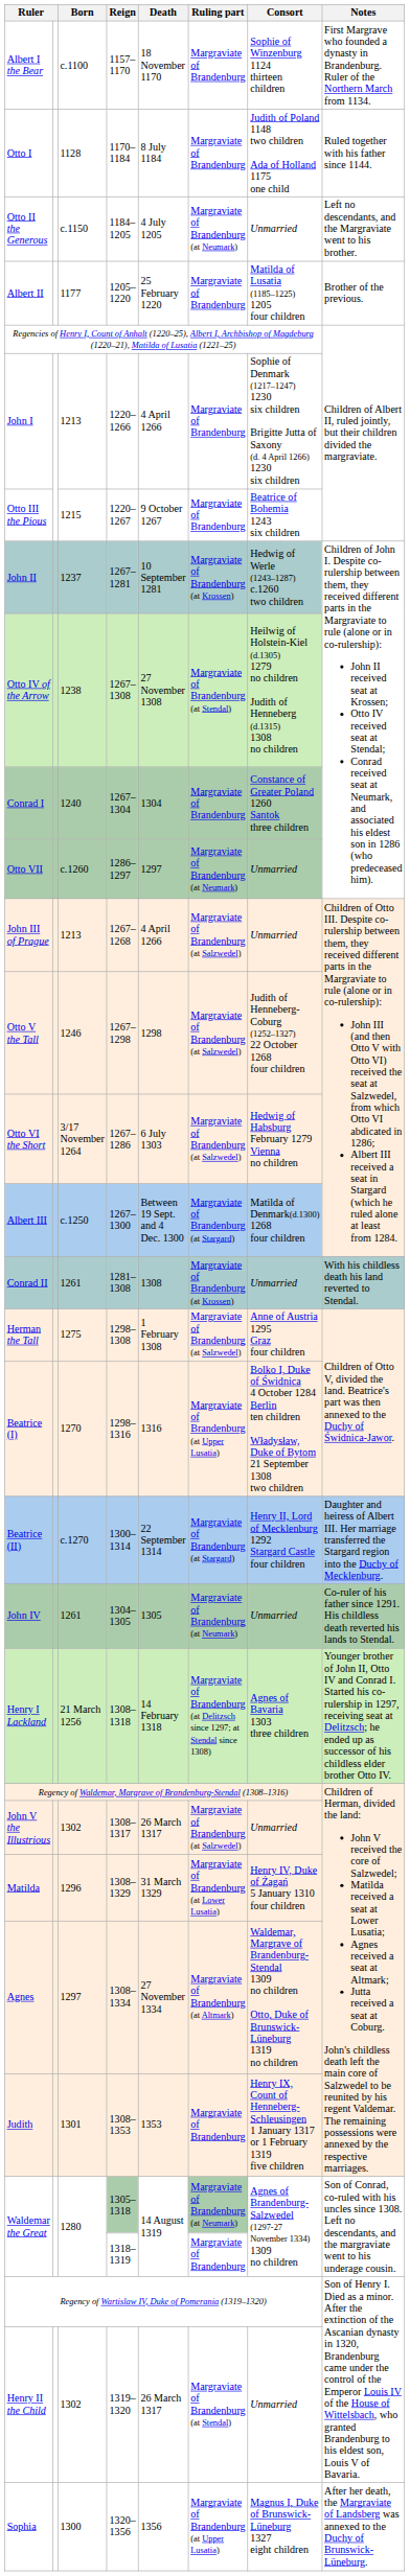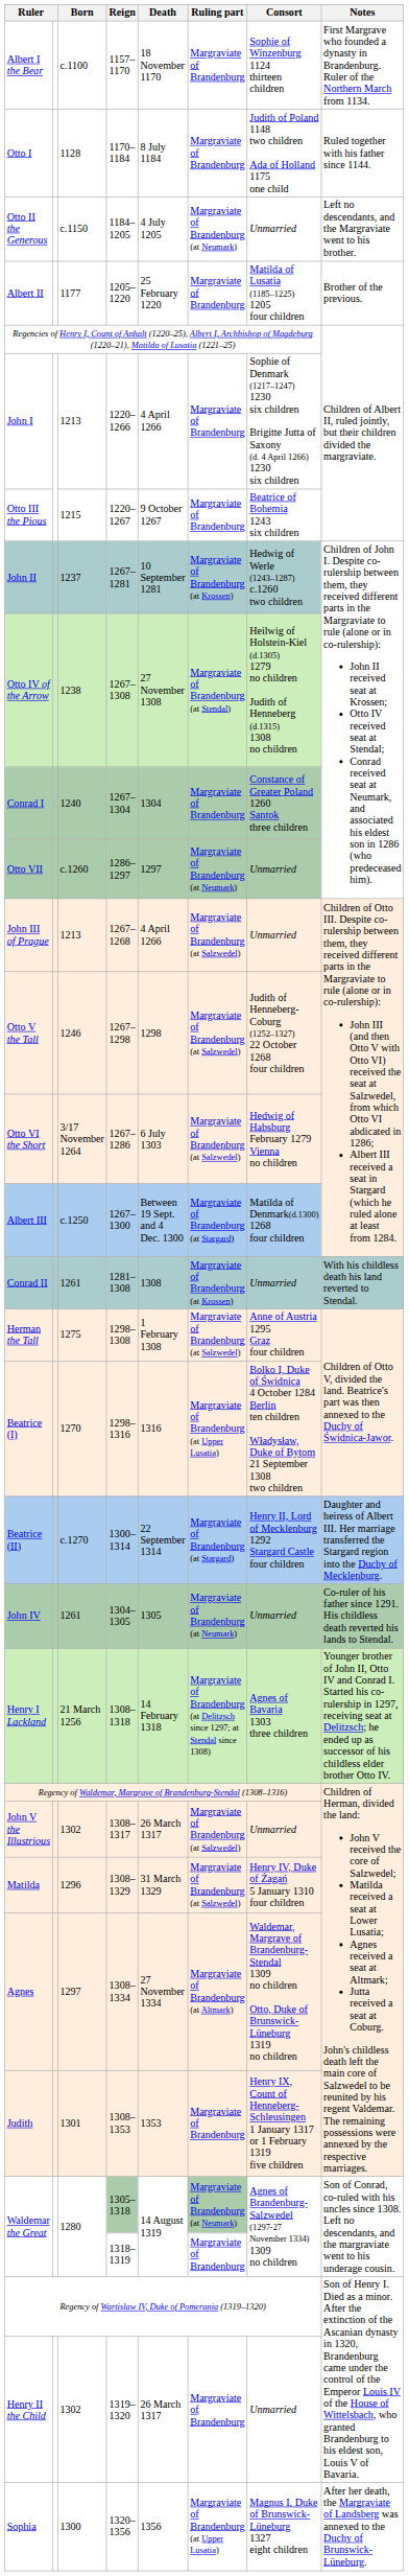Matilda | Ruling part: Margraviate of Brandenburg (at Lower Lusatia) -> Margraviate of Brandenburg (at Salzwedel)
Henry II the Child | Ruling part: Margraviate of Brandenburg (at Stendal) -> Margraviate of Brandenburg
